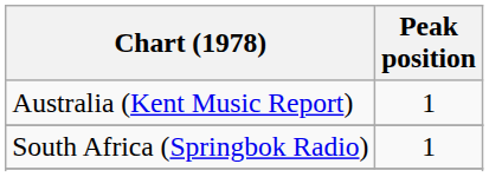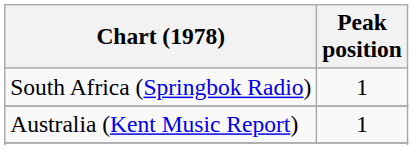rows swapped: Australia (Kent Music Report) <-> South Africa (Springbok Radio)
